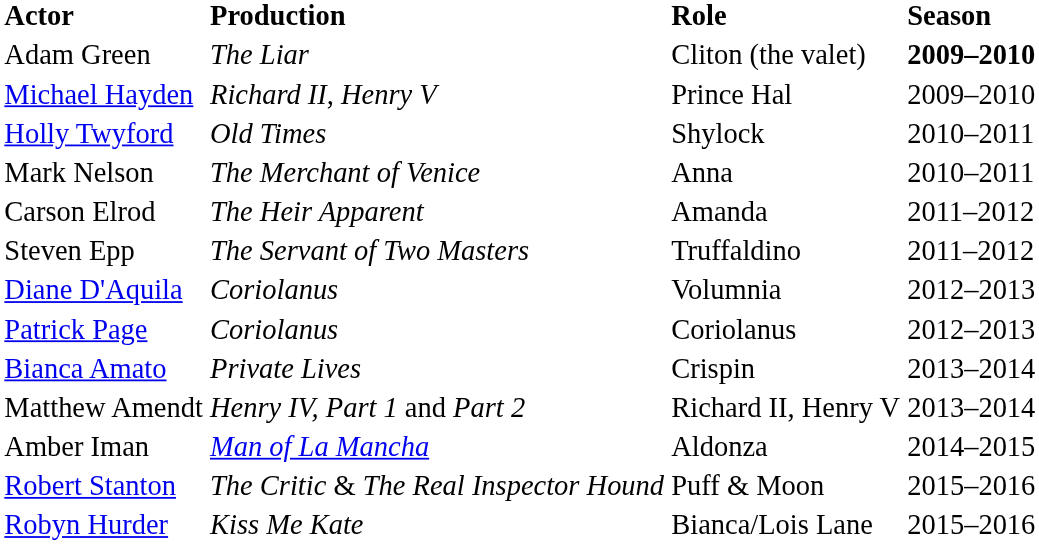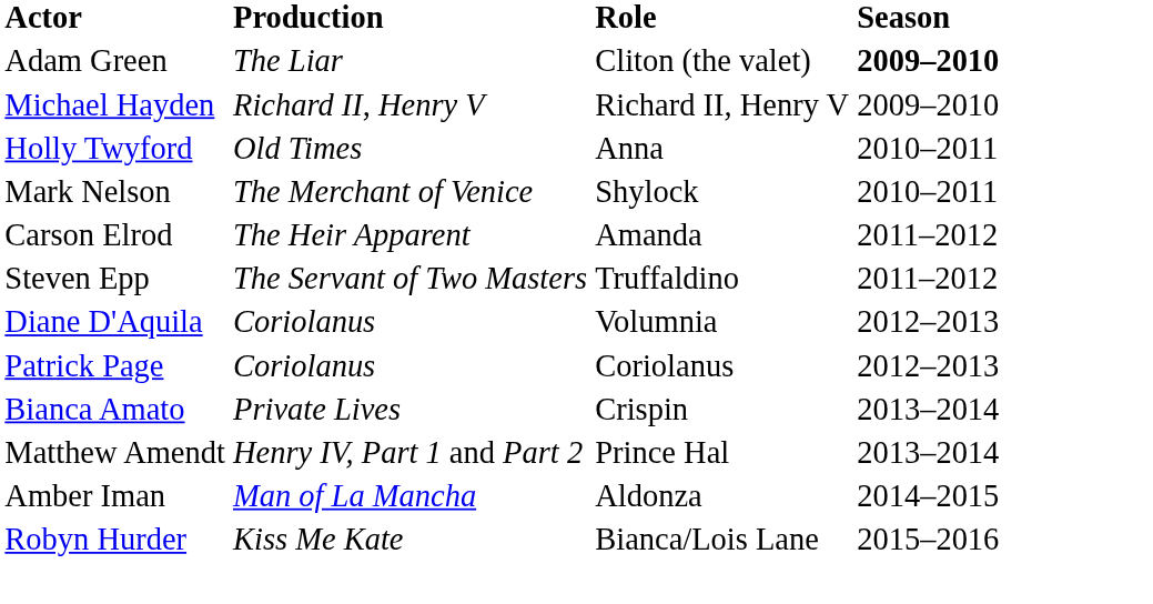Michael Hayden | Role: Prince Hal -> Richard II, Henry V
Holly Twyford | Role: Shylock -> Anna
Mark Nelson | Role: Anna -> Shylock
Matthew Amendt | Role: Richard II, Henry V -> Prince Hal
- row: Robert Stanton | The Critic & The Real Inspector Hound | Puff & Moon | 2015–2016
